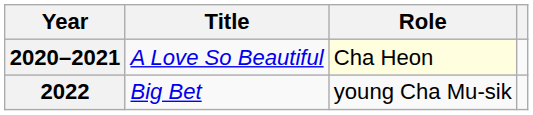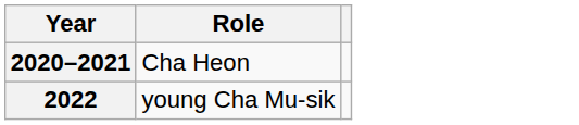- column: Title | A Love So Beautiful | Big Bet
2020–2021 | Role: lightyellow background -> no background
